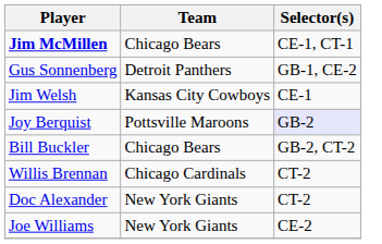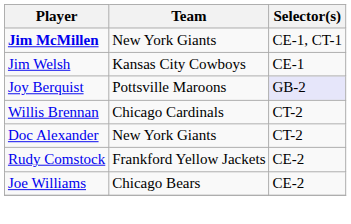Jim McMillen | Team: Chicago Bears -> New York Giants
- row: Gus Sonnenberg | Detroit Panthers | GB-1, CE-2
- row: Bill Buckler | Chicago Bears | GB-2, CT-2
+ row: Rudy Comstock | Frankford Yellow Jackets | CE-2
Joe Williams | Team: New York Giants -> Chicago Bears
